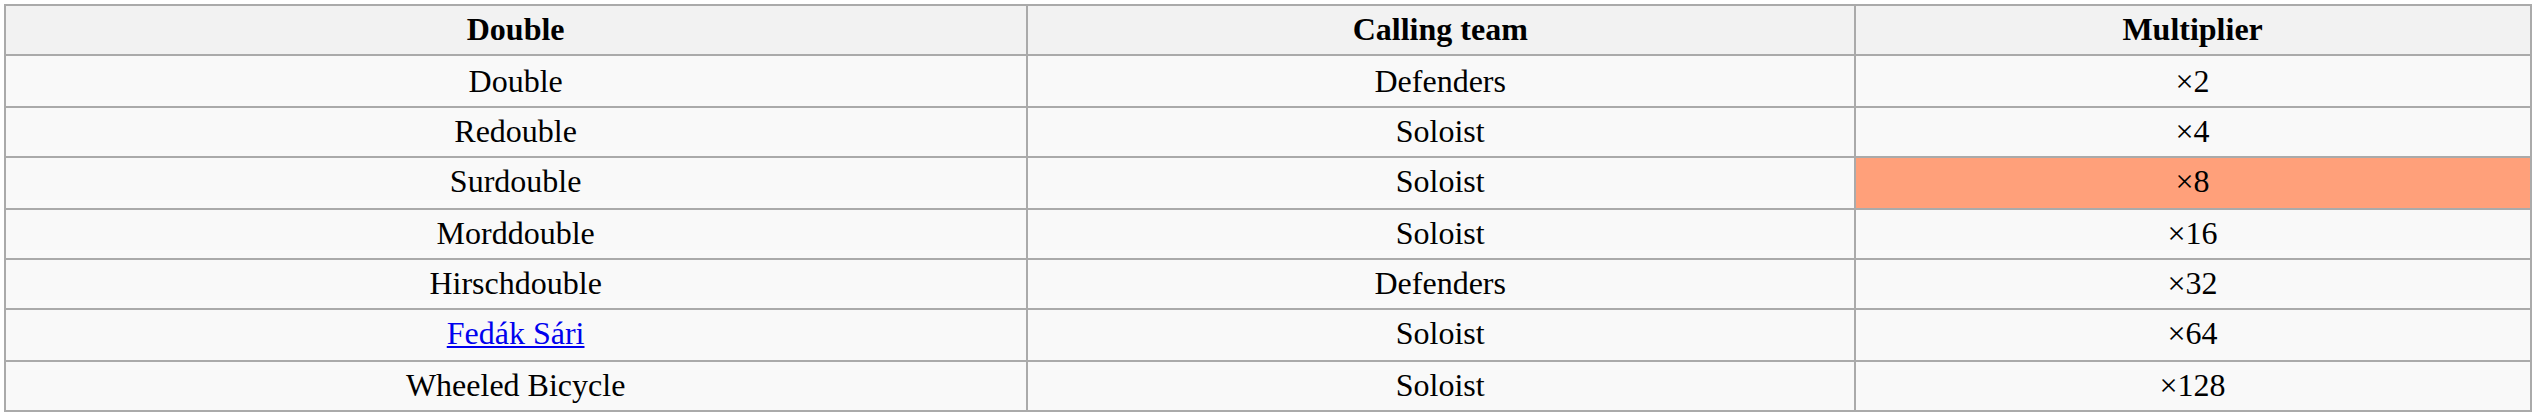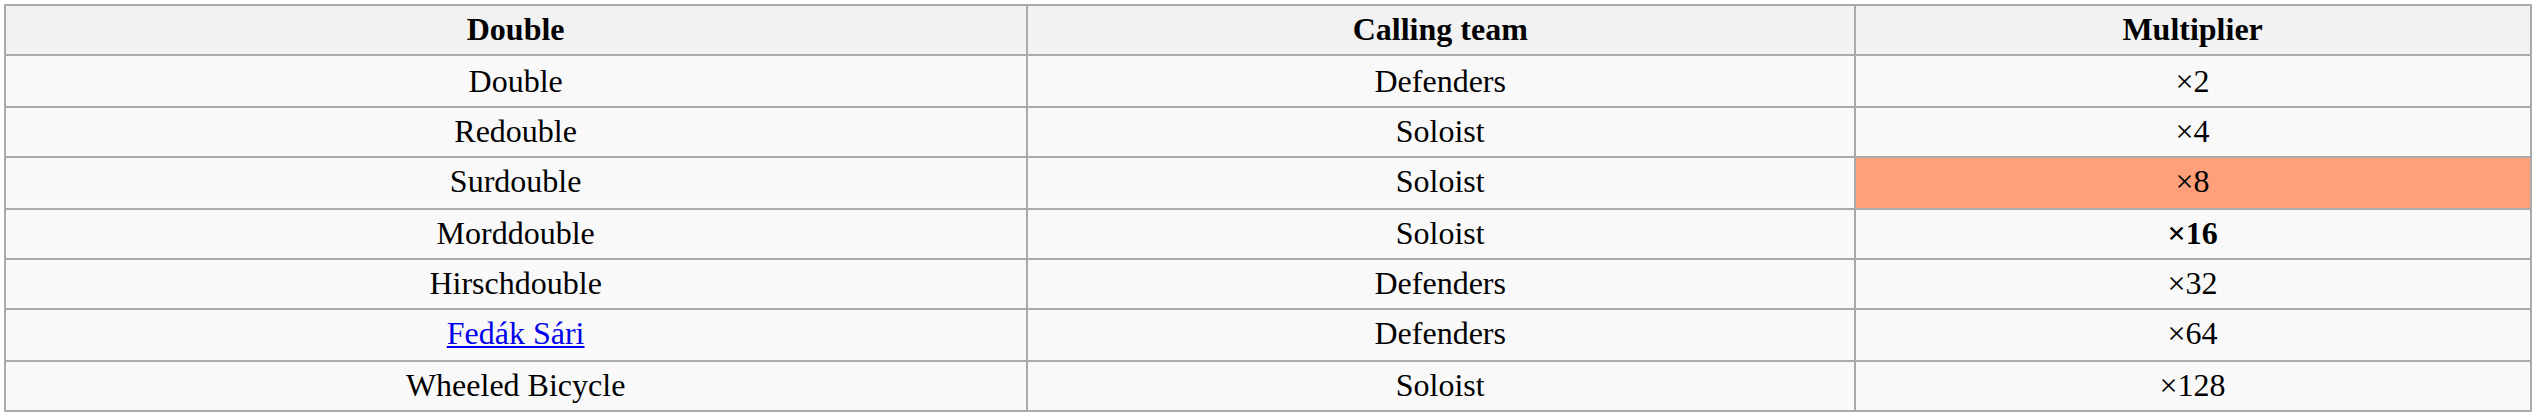Morddouble | Multiplier: normal -> bold
Fedák Sári | Calling team: Soloist -> Defenders
